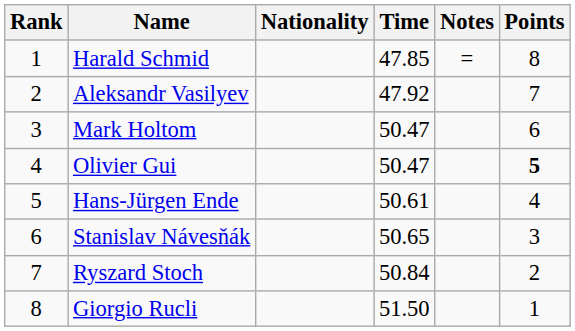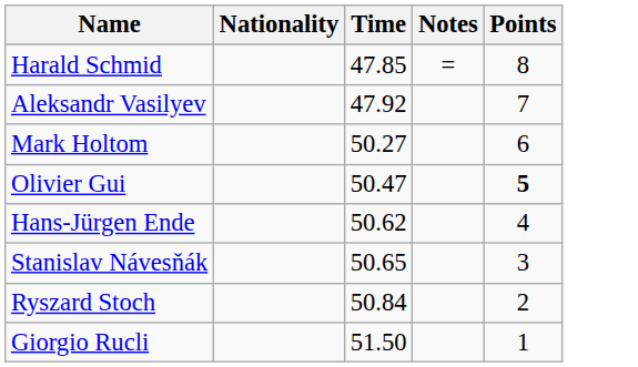- column: Rank | 1 | 2 | 3 | 4 | 5 | 6 | 7 | 8
Mark Holtom | Time: 50.47 -> 50.27
Hans-Jürgen Ende | Time: 50.61 -> 50.62
